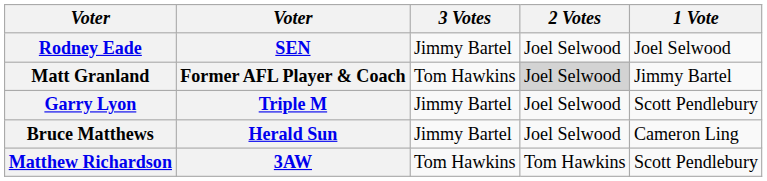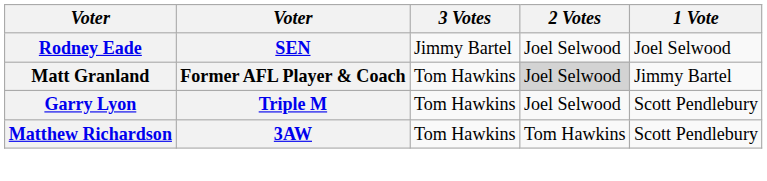Garry Lyon | 3 Votes: Jimmy Bartel -> Tom Hawkins
- row: Bruce Matthews | Herald Sun | Jimmy Bartel | Joel Selwood | Cameron Ling
